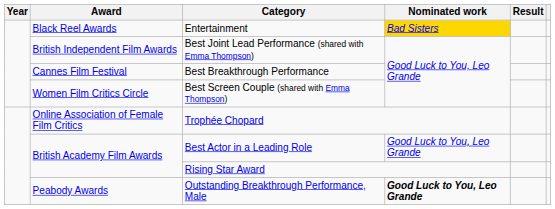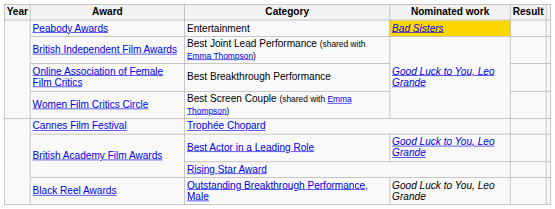Entertainment | Award: Black Reel Awards -> Peabody Awards
Best Breakthrough Performance | Award: Cannes Film Festival -> Online Association of Female Film Critics
Trophée Chopard | Award: Online Association of Female Film Critics -> Cannes Film Festival
Outstanding Breakthrough Performance, Male | Award: Peabody Awards -> Black Reel Awards
Outstanding Breakthrough Performance, Male | Nominated work: bold -> normal
